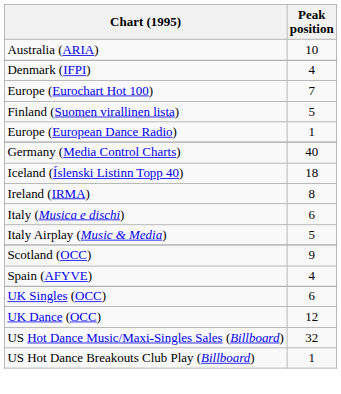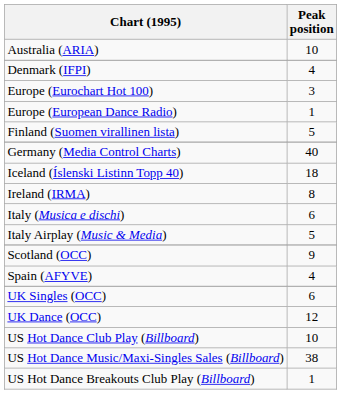Europe (Eurochart Hot 100) | Peak position: 7 -> 3
rows swapped: Europe (European Dance Radio) <-> Finland (Suomen virallinen lista)
+ row: US Hot Dance Club Play (Billboard) | 10
US Hot Dance Music/Maxi-Singles Sales (Billboard) | Peak position: 32 -> 38
